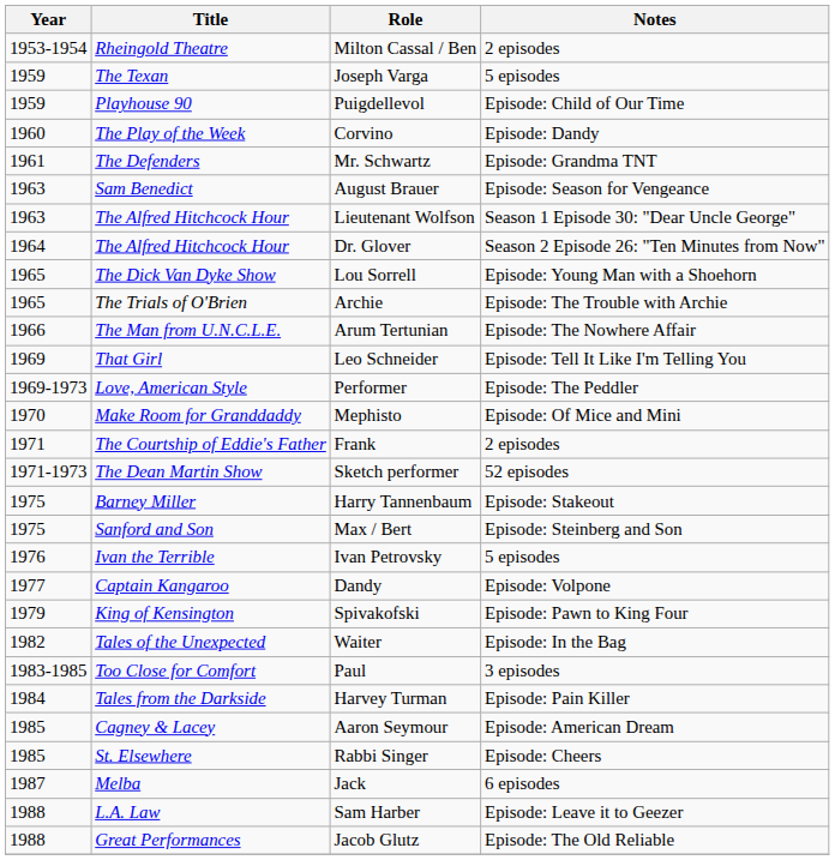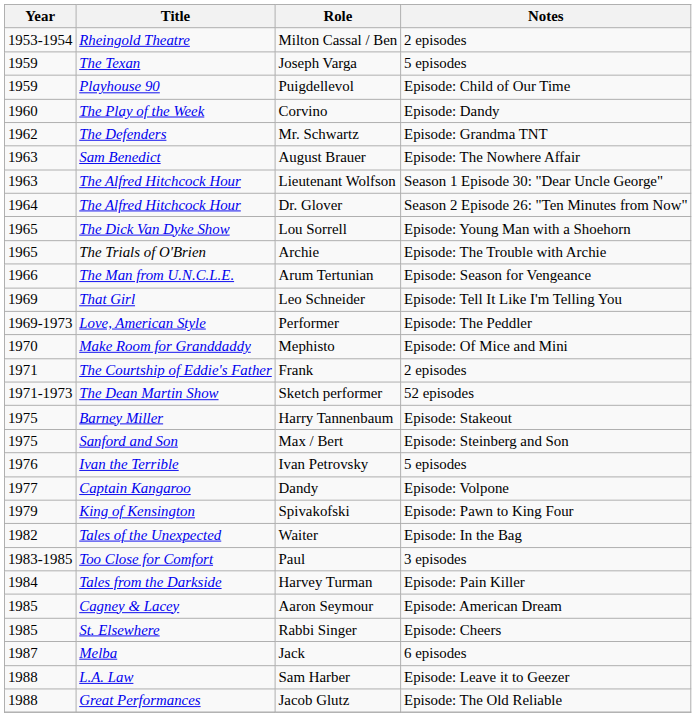Mr. Schwartz | Year: 1961 -> 1962
August Brauer | Notes: Episode: Season for Vengeance -> Episode: The Nowhere Affair
Arum Tertunian | Notes: Episode: The Nowhere Affair -> Episode: Season for Vengeance
